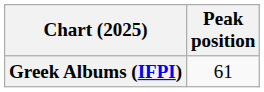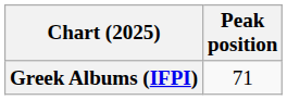Greek Albums (IFPI) | Peak position: 61 -> 71
